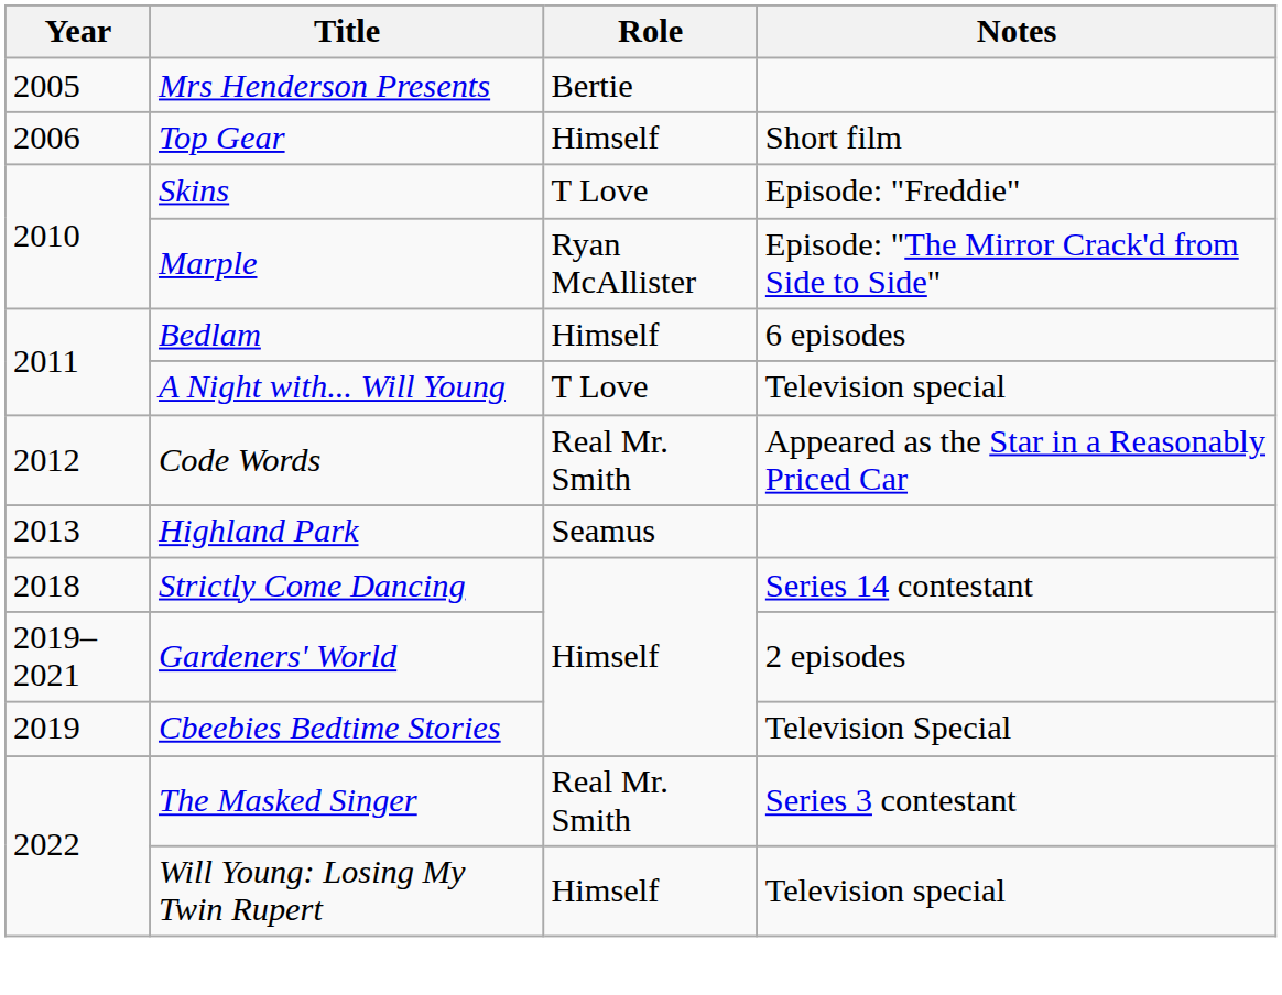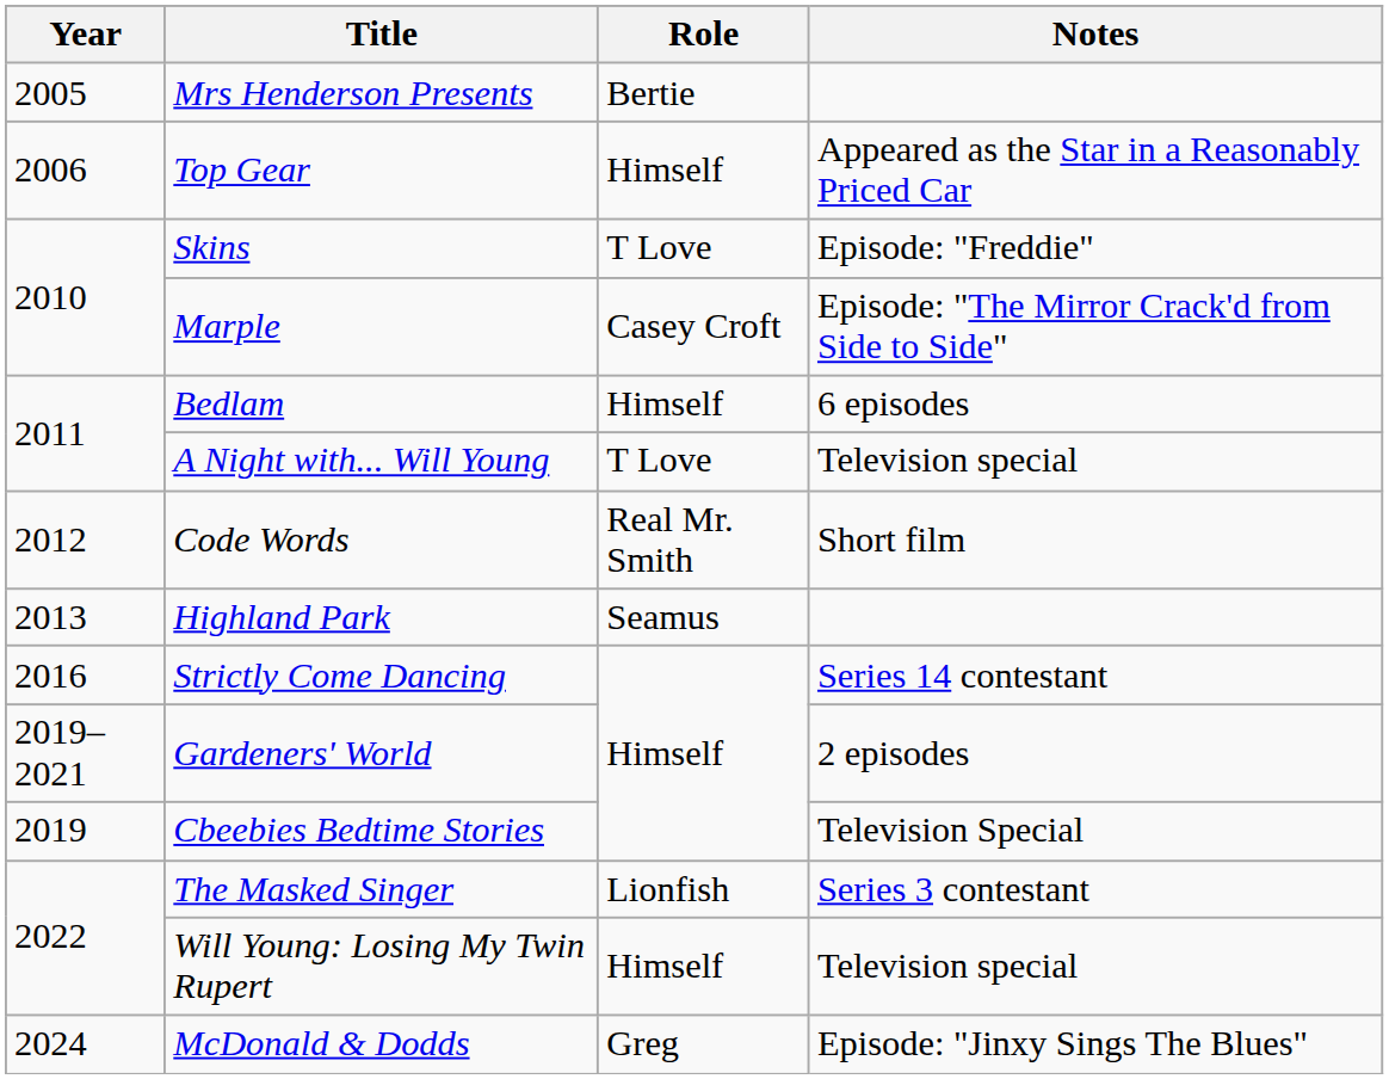Top Gear | Notes: Short film -> Appeared as the Star in a Reasonably Priced Car
Marple | Role: Ryan McAllister -> Casey Croft
Code Words | Notes: Appeared as the Star in a Reasonably Priced Car -> Short film
Strictly Come Dancing | Year: 2018 -> 2016
The Masked Singer | Role: Real Mr. Smith -> Lionfish
+ row: 2024 | McDonald & Dodds | Greg | Episode: "Jinxy Sings The Blues"
